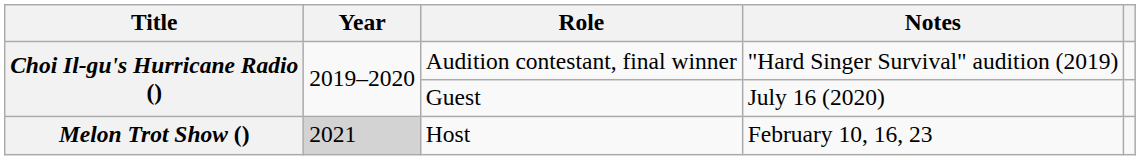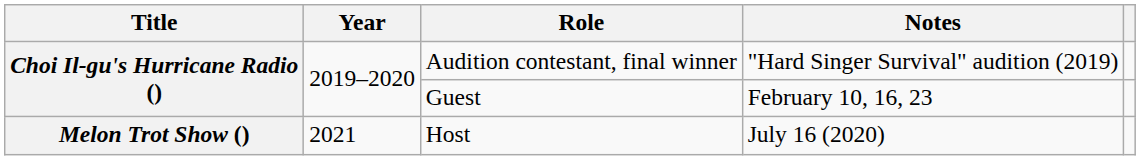Guest | Notes: July 16 (2020) -> February 10, 16, 23
Host | Year: lightgrey background -> no background
Host | Notes: February 10, 16, 23 -> July 16 (2020)
